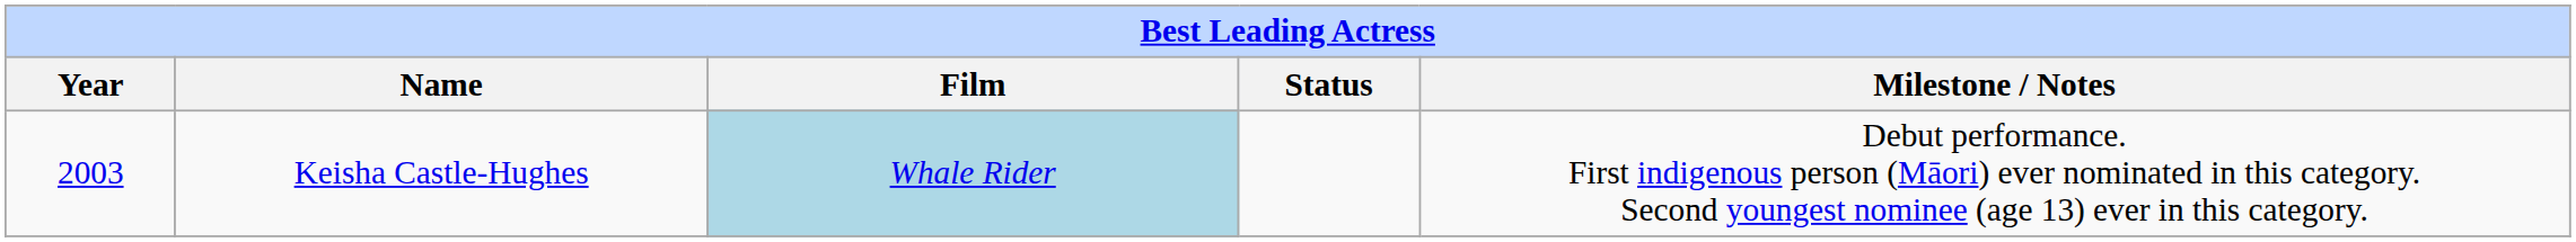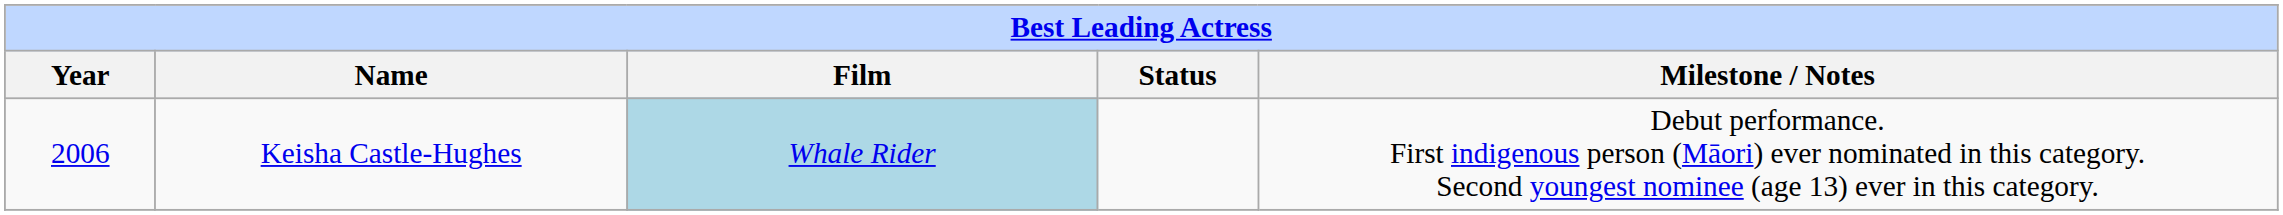Keisha Castle-Hughes | Year: 2003 -> 2006
